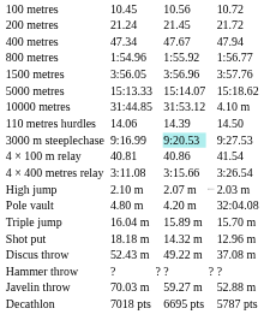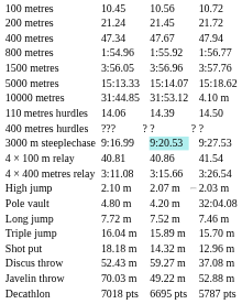+ row: 400 metres hurdles | ??? | ? | ? | ? | ?
+ row: Long jump | 7.72 m | 7.52 m | 7.46 m
Discus throw | column 5: 49.22 m -> 59.27 m
- row: Hammer throw | ? | ? | ? | ? | ?
Javelin throw | column 5: 59.27 m -> 49.22 m
